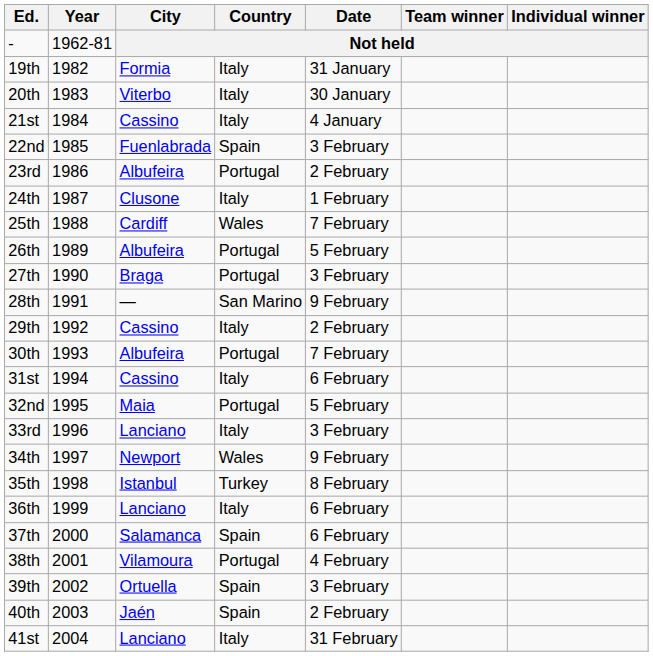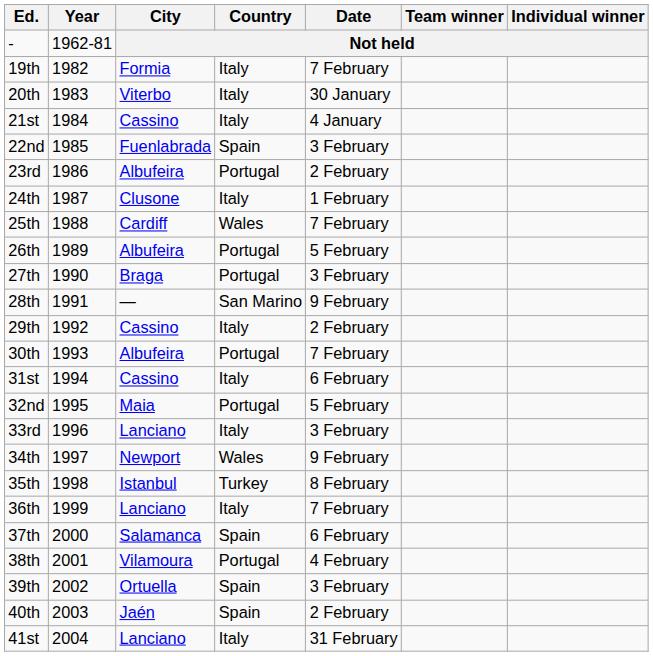19th | Date: 31 January -> 7 February
36th | Date: 6 February -> 7 February
